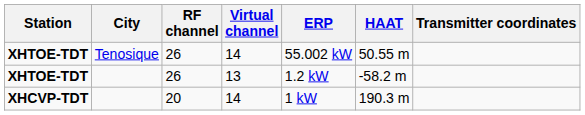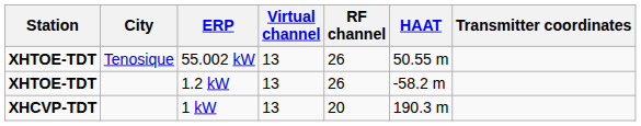columns swapped: RF channel <-> ERP
XHTOE-TDT / Tenosique | Virtual channel: 14 -> 13
XHCVP-TDT | Virtual channel: 14 -> 13
